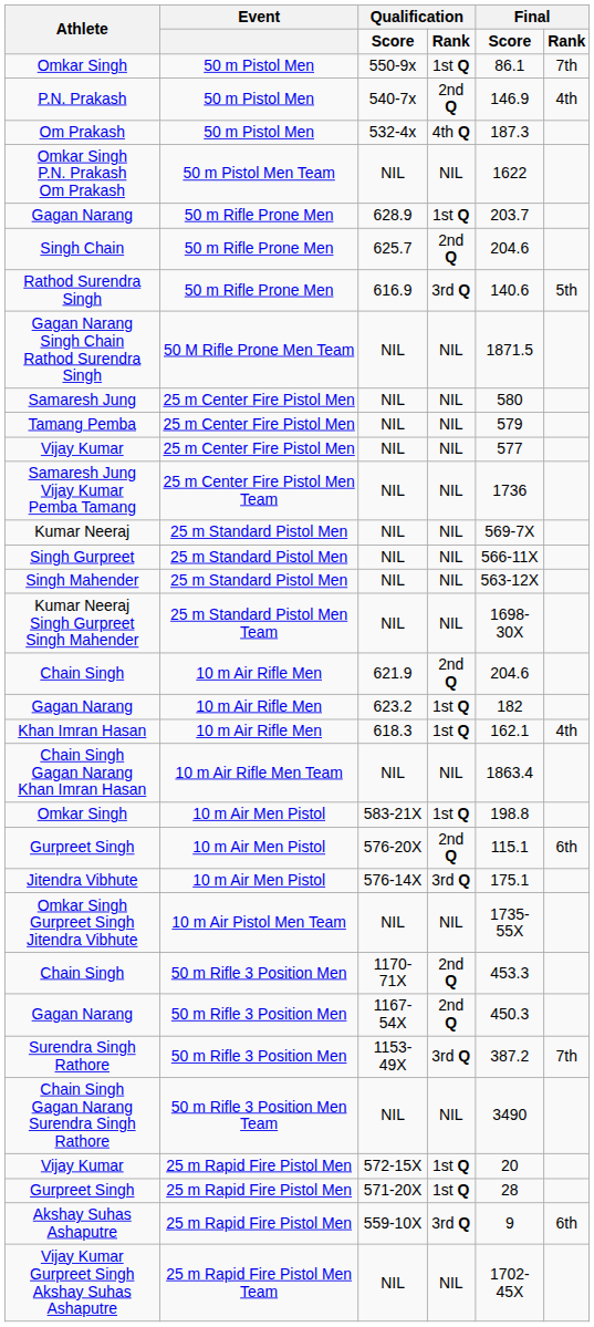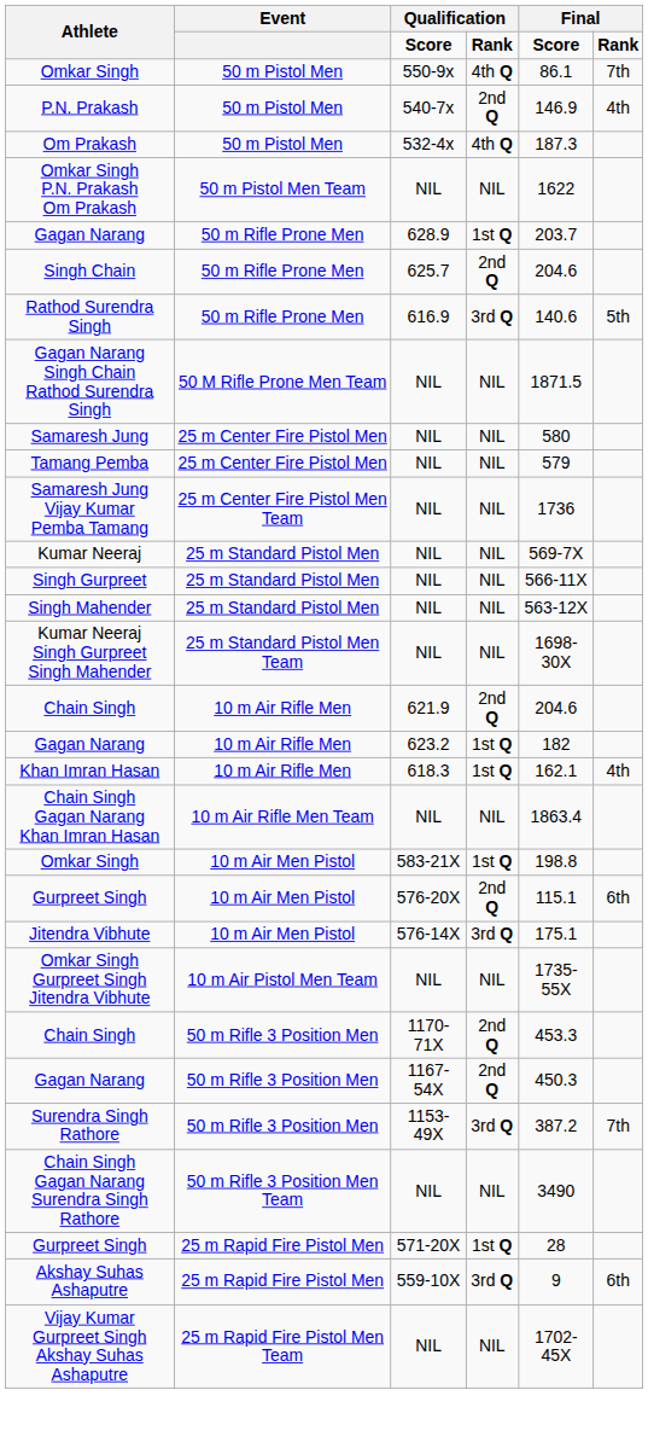Omkar Singh / 550-9x | column 4: 1st Q -> 4th Q
- row: Vijay Kumar | 25 m Center Fire Pistol Men | NIL | NIL | 577
- row: Vijay Kumar | 25 m Rapid Fire Pistol Men | 572-15X | 1st Q | 20
